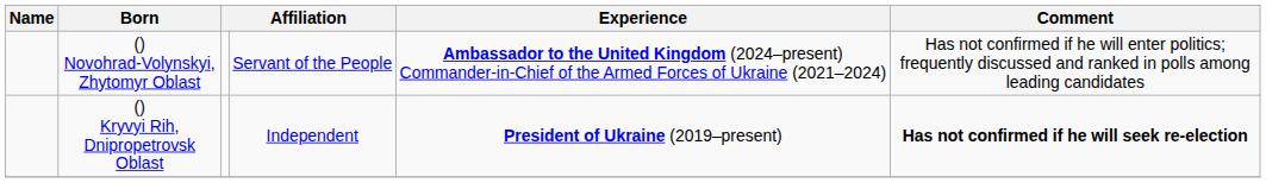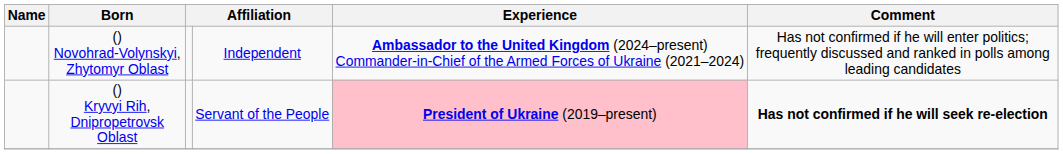() Novohrad-Volynskyi, Zhytomyr Oblast | column 4: Servant of the People -> Independent
() Kryvyi Rih, Dnipropetrovsk Oblast | column 4: Independent -> Servant of the People
() Kryvyi Rih, Dnipropetrovsk Oblast | Experience: no background -> pink background
